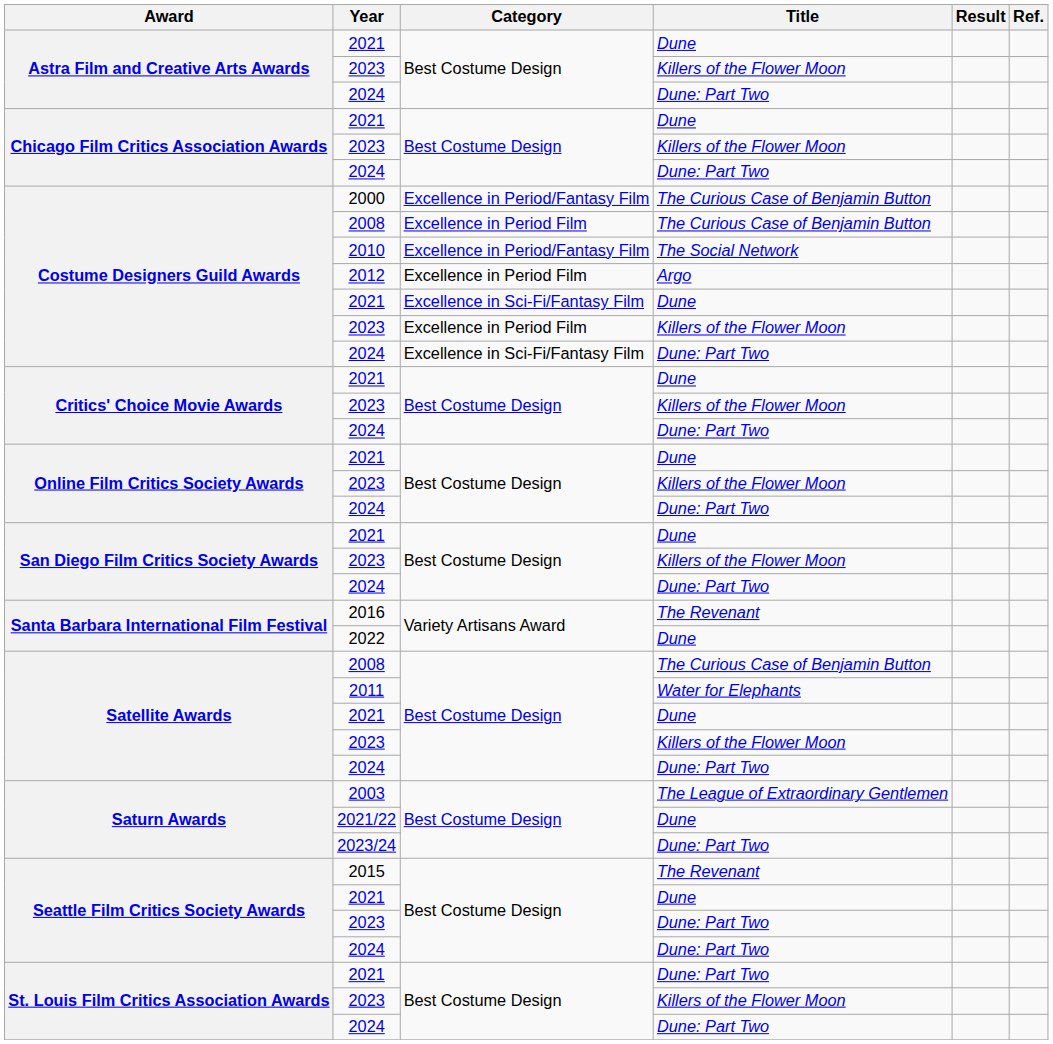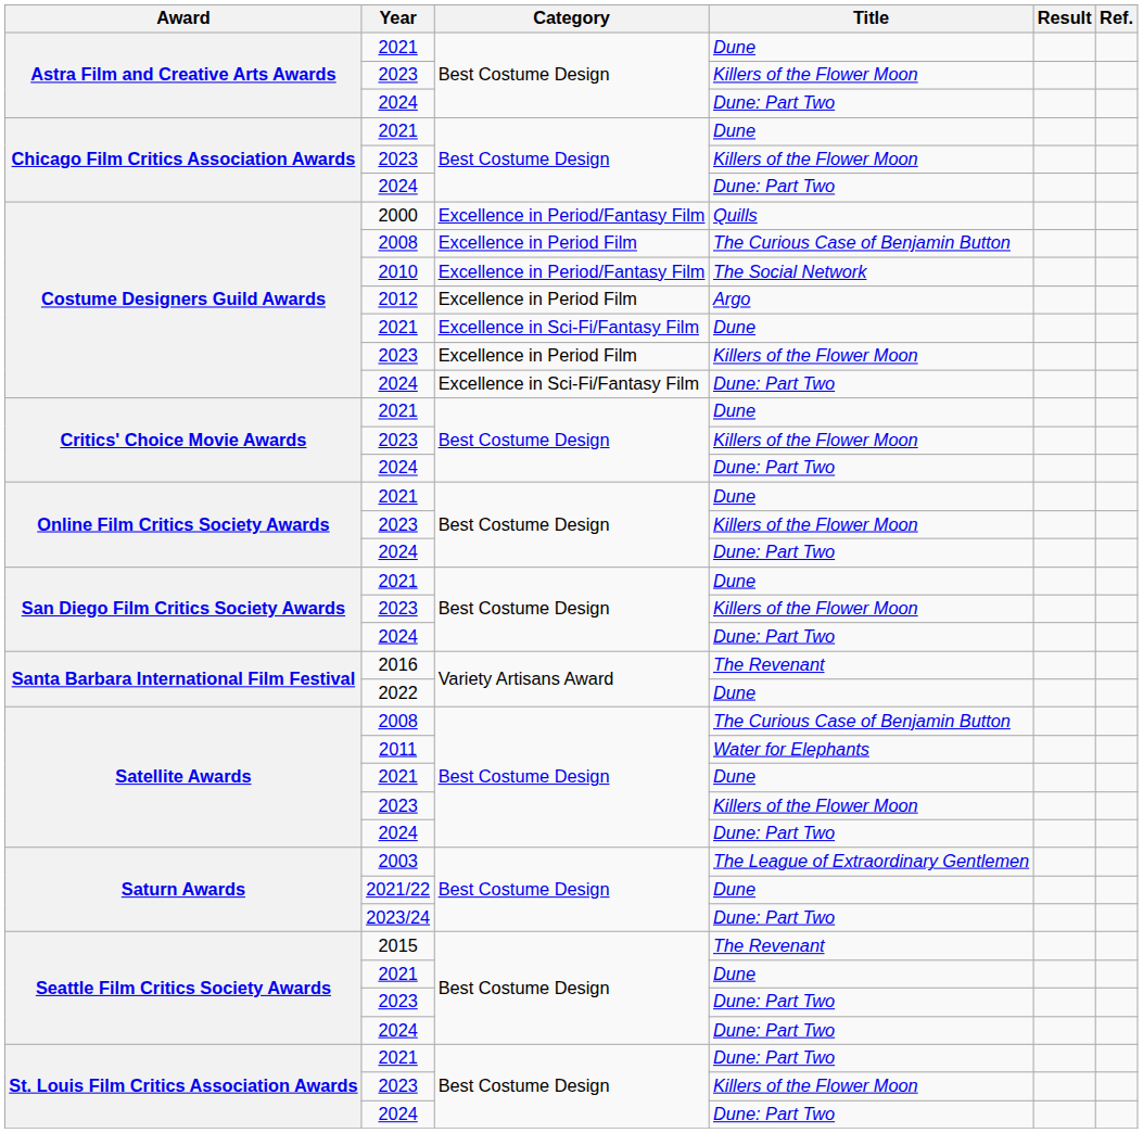2000 | Title: The Curious Case of Benjamin Button -> Quills
